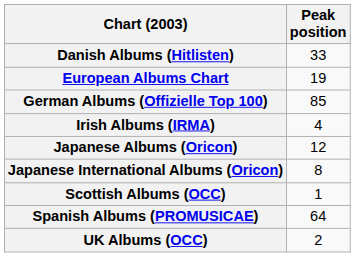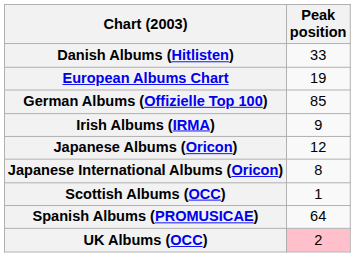Irish Albums (IRMA) | Peak position: 4 -> 9
UK Albums (OCC) | Peak position: no background -> pink background
